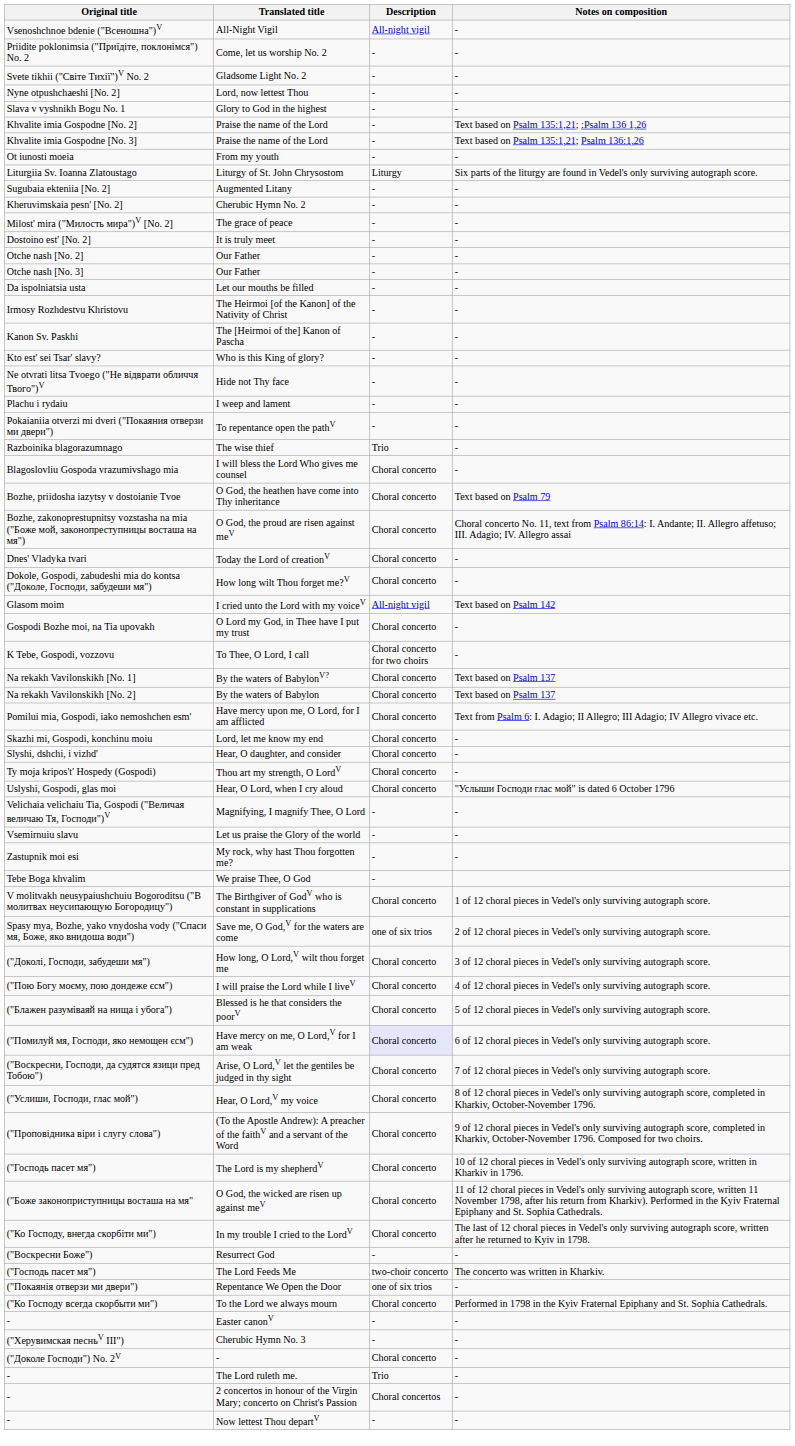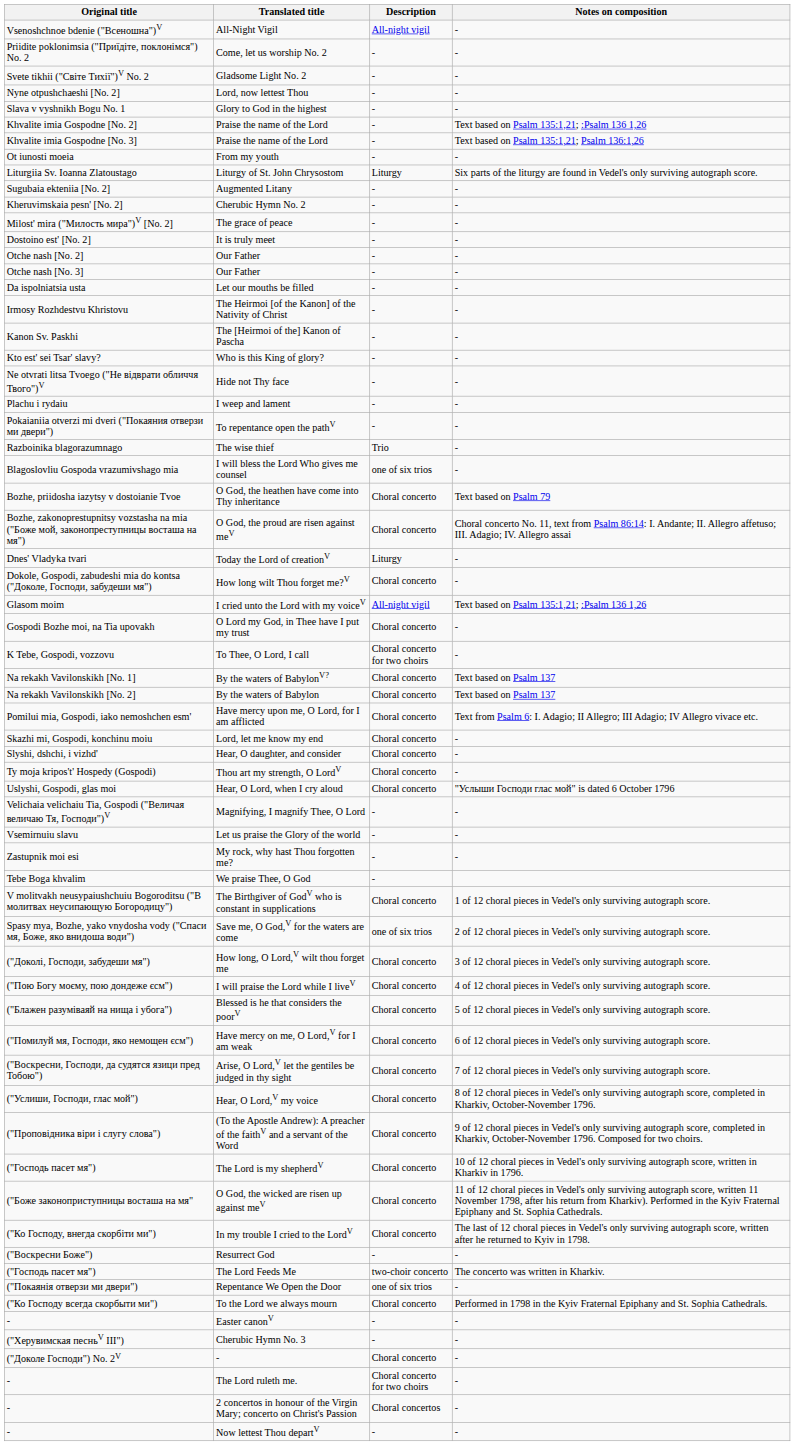I will bless the Lord Who gives me counsel | Description: Choral concerto -> one of six trios
Today the Lord of creationV | Description: Choral concerto -> Liturgy
I cried unto the Lord with my voiceV | Notes on composition: Text based on Psalm 142 -> Text based on Psalm 135:1,21; :Psalm 136 1,26
Have mercy on me, O Lord,V for I am weak | Description: lavender background -> no background
The Lord ruleth me. | Description: Trio -> Choral concerto for two choirs
